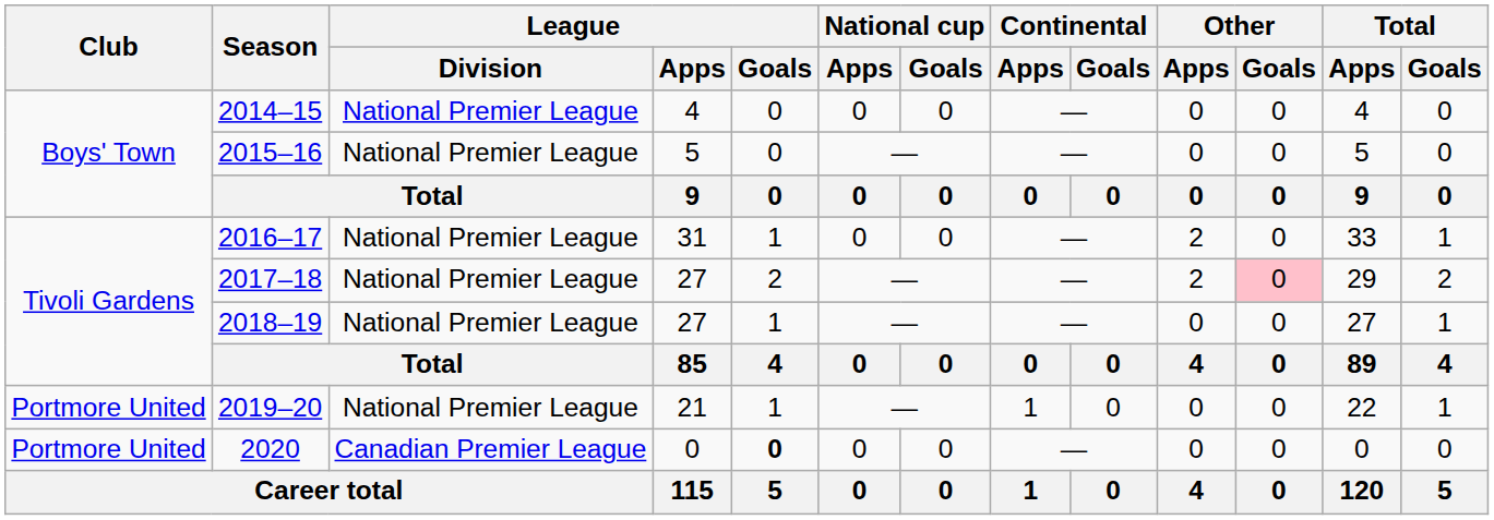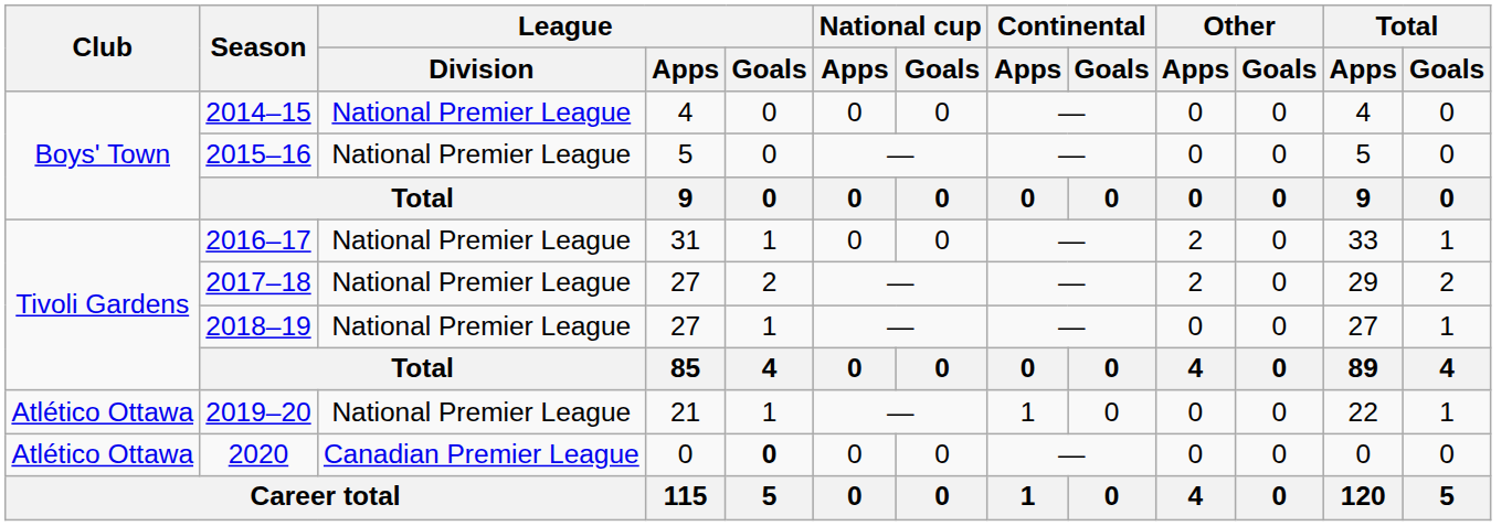2017–18 | Other / Goals: pink background -> no background
2019–20 | Club: Portmore United -> Atlético Ottawa
2020 | Club: Portmore United -> Atlético Ottawa
